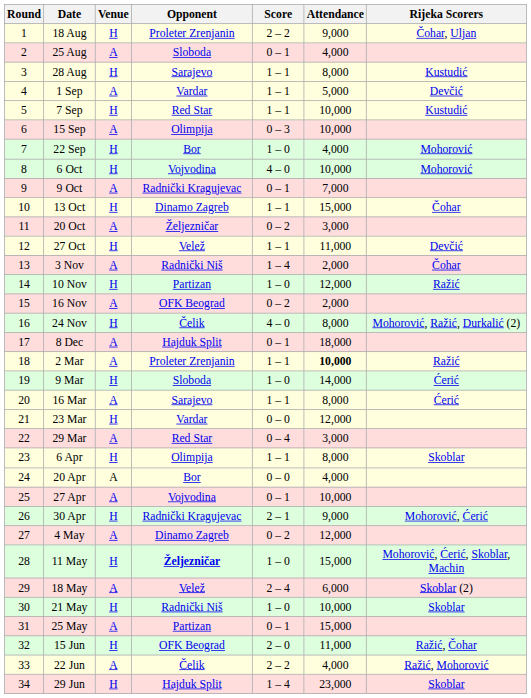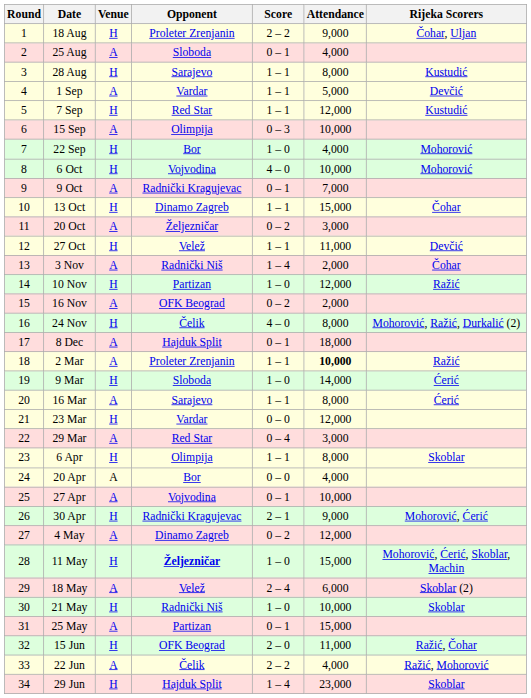7 Sep | Attendance: 10,000 -> 12,000
